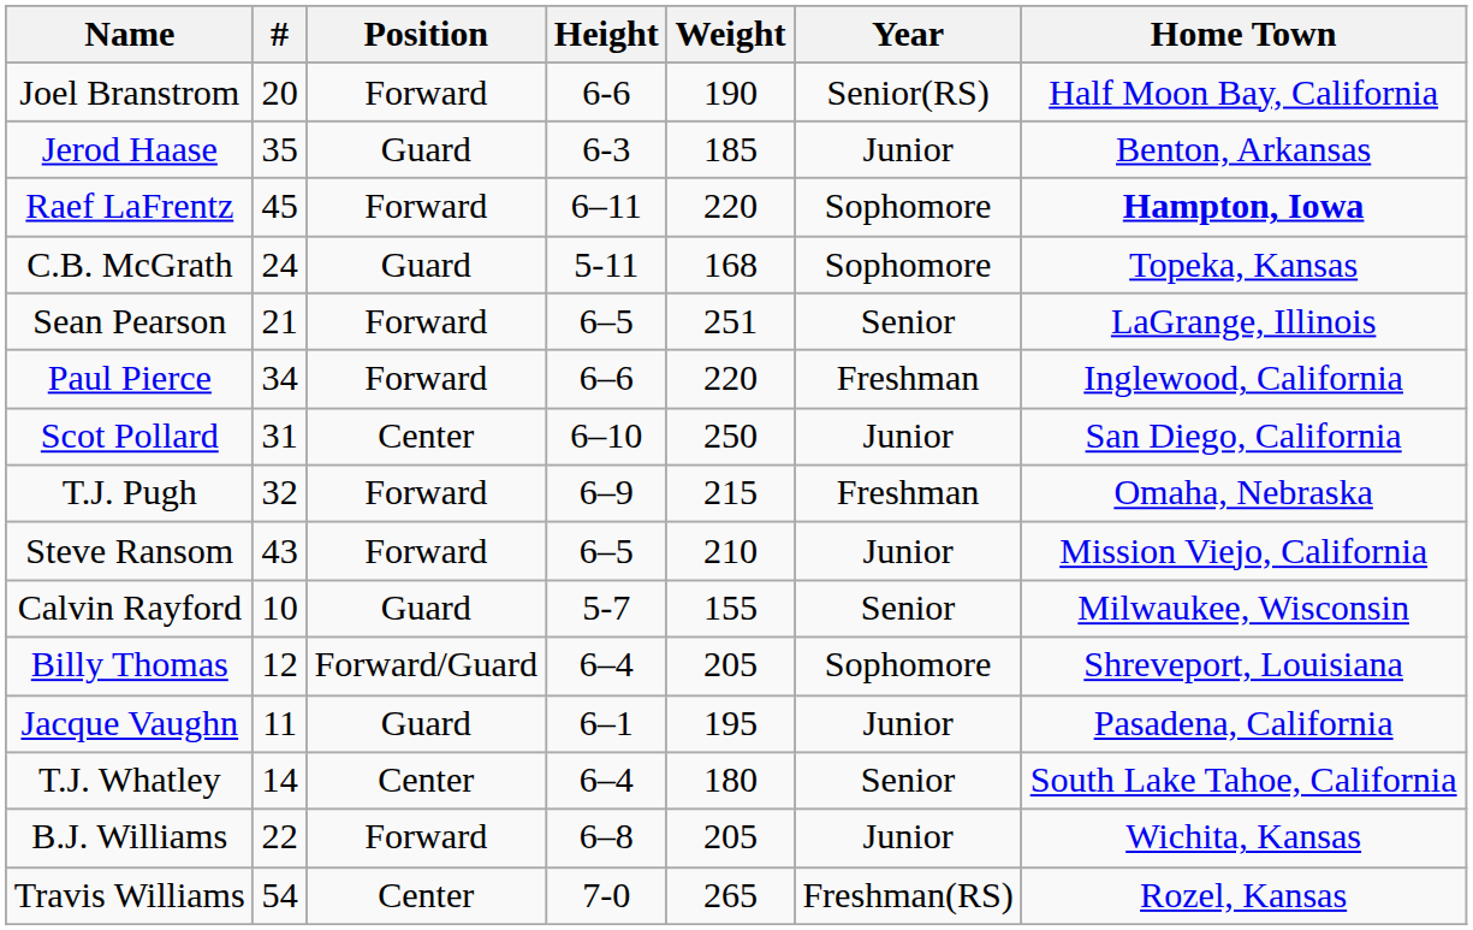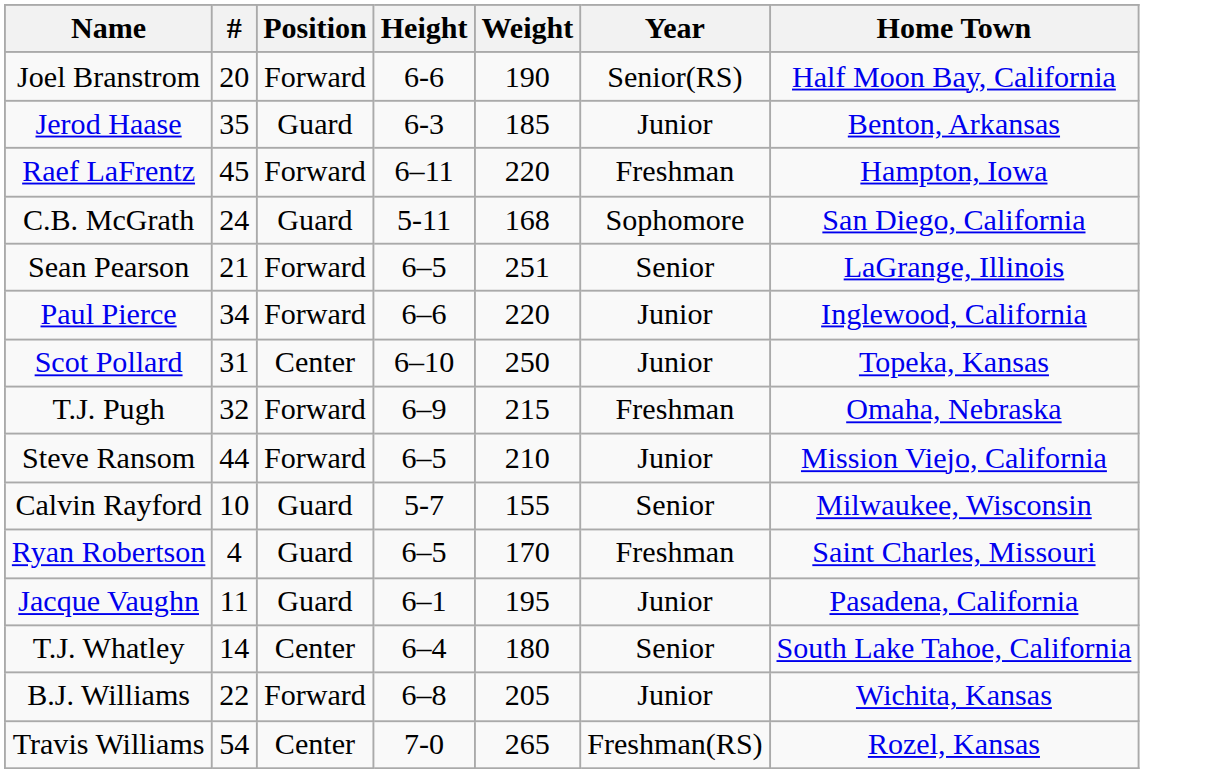Raef LaFrentz | Year: Sophomore -> Freshman
Raef LaFrentz | Home Town: bold -> normal
C.B. McGrath | Home Town: Topeka, Kansas -> San Diego, California
Paul Pierce | Year: Freshman -> Junior
Scot Pollard | Home Town: San Diego, California -> Topeka, Kansas
Steve Ransom | #: 43 -> 44
+ row: Ryan Robertson | 4 | Guard | 6–5 | 170 | Freshman | Saint Charles, Missouri
- row: Billy Thomas | 12 | Forward/Guard | 6–4 | 205 | Sophomore | Shreveport, Louisiana
